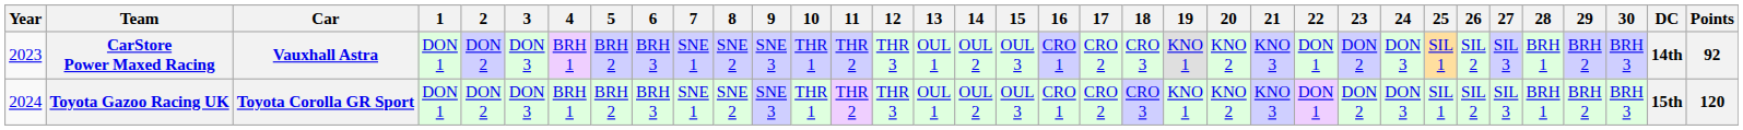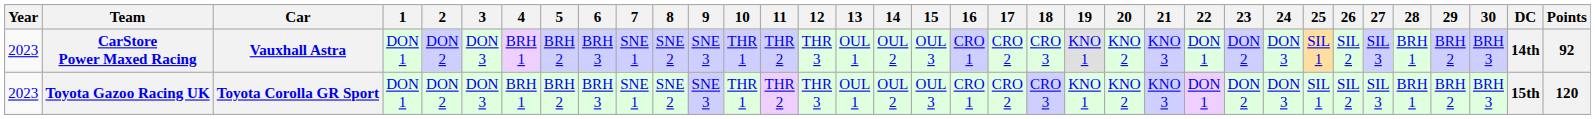Toyota Gazoo Racing UK | Year: 2024 -> 2023
